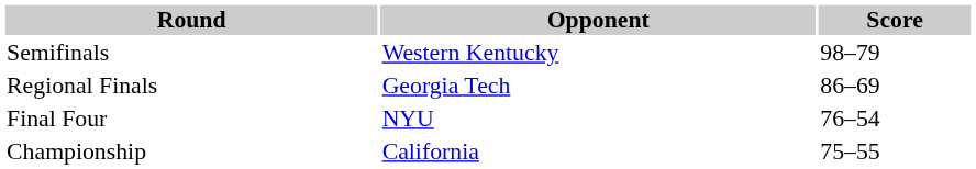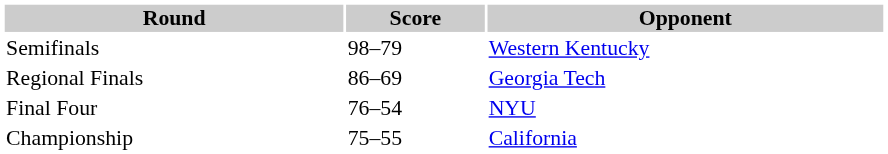columns swapped: Opponent <-> Score
